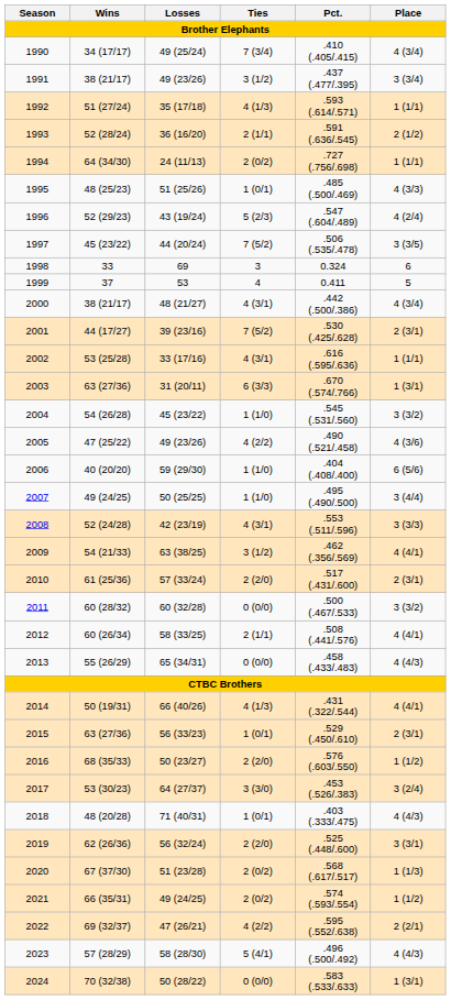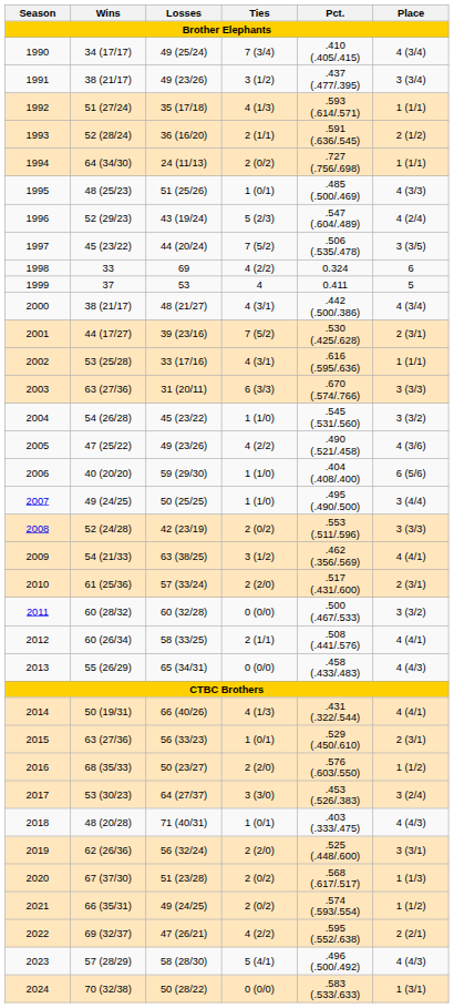1998 | Ties: 3 -> 4 (2/2)
2003 | Place: 1 (3/1) -> 3 (3/3)
2008 | Ties: 4 (3/1) -> 2 (0/2)
